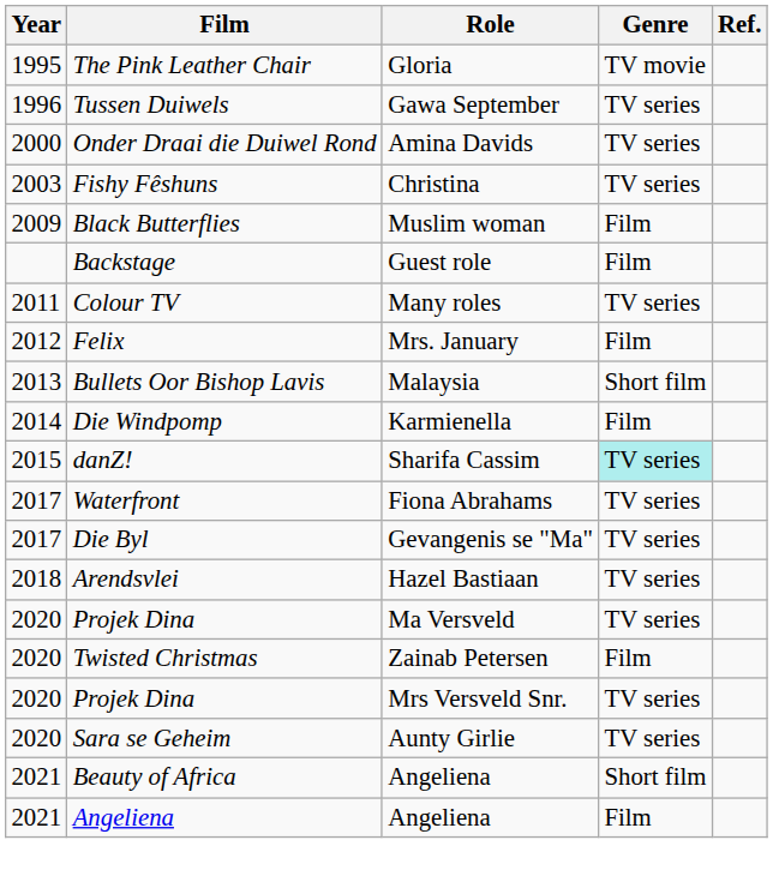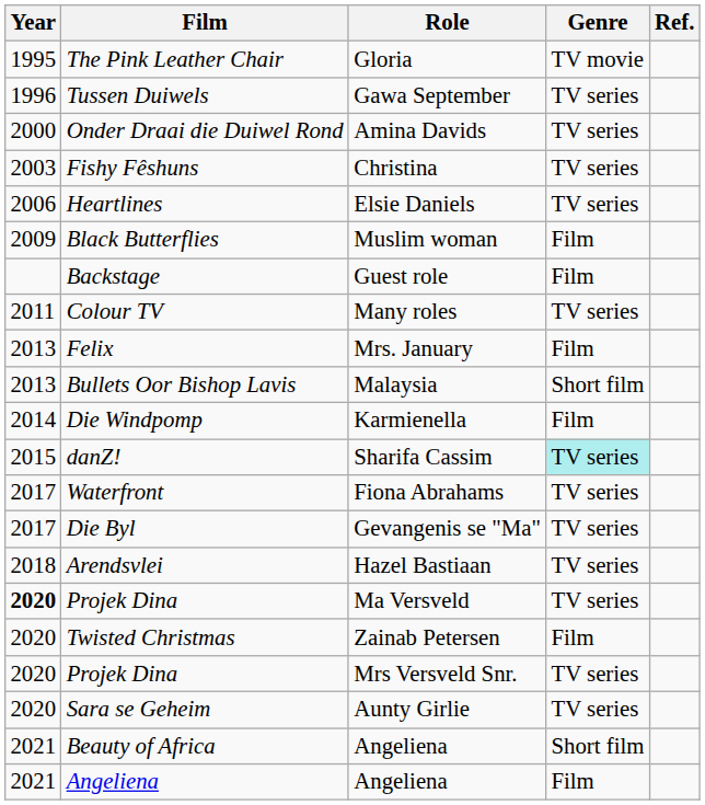+ row: 2006 | Heartlines | Elsie Daniels | TV series
Felix | Year: 2012 -> 2013
Projek Dina / Ma Versveld | Year: normal -> bold
